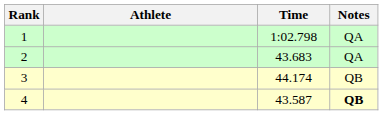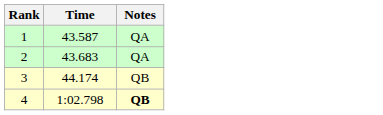- column: Athlete
1 | Time: 1:02.798 -> 43.587
4 | Time: 43.587 -> 1:02.798
